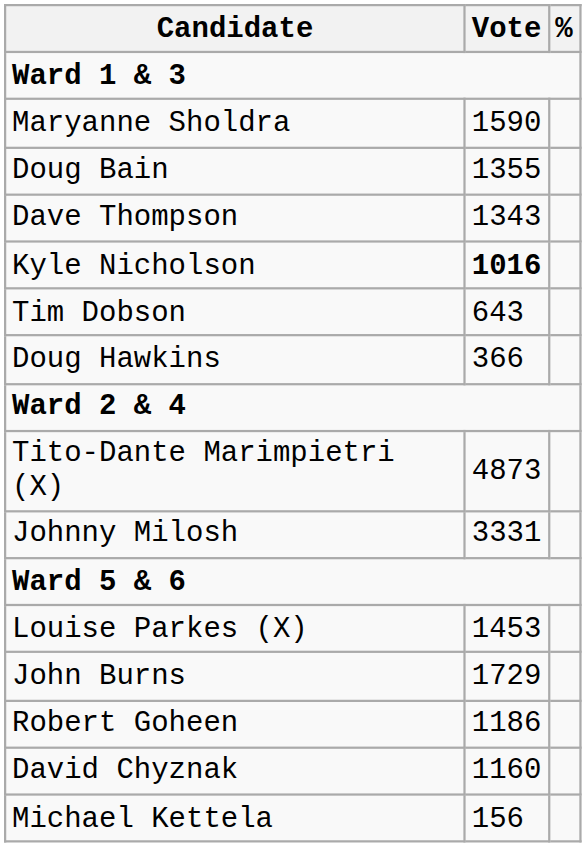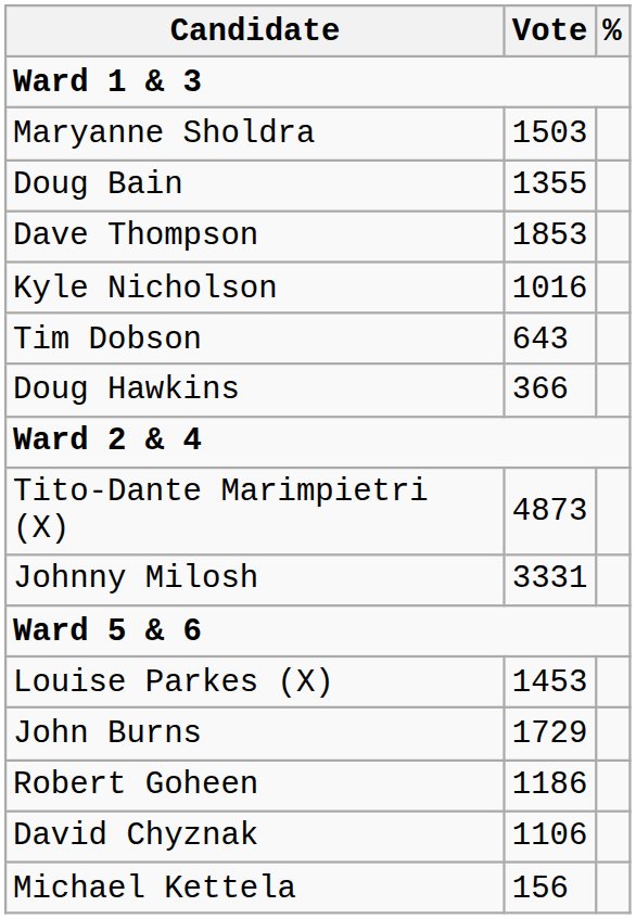Maryanne Sholdra | Vote: 1590 -> 1503
Dave Thompson | Vote: 1343 -> 1853
Kyle Nicholson | Vote: bold -> normal
David Chyznak | Vote: 1160 -> 1106
